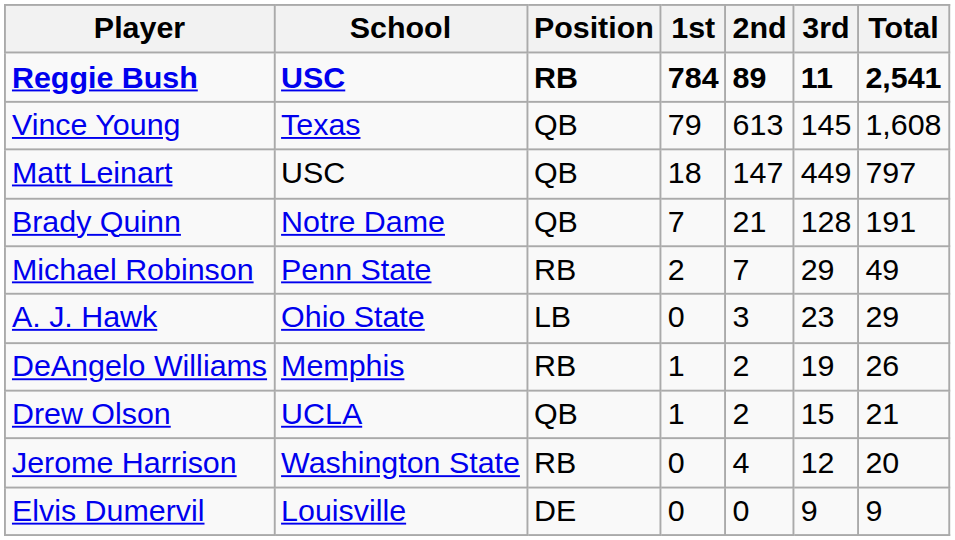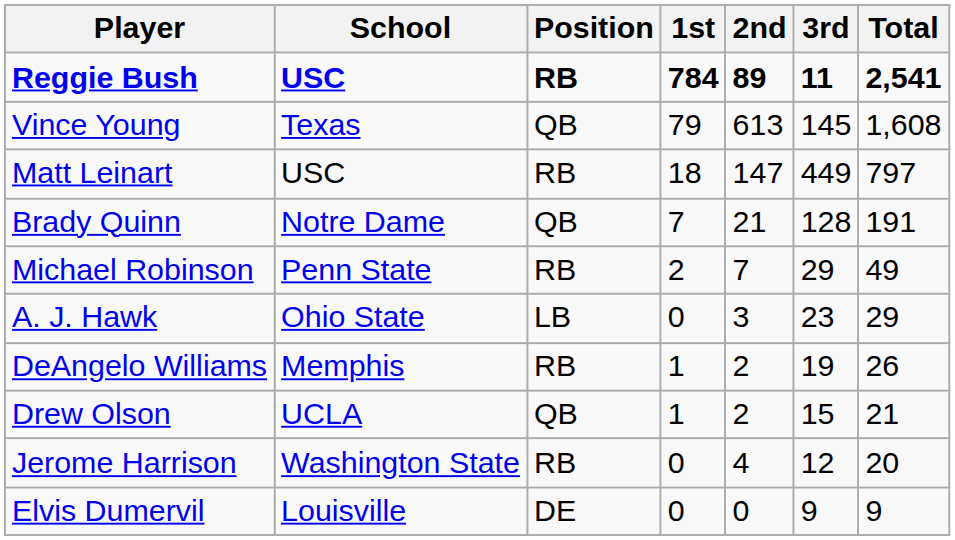Matt Leinart | Position: QB -> RB
